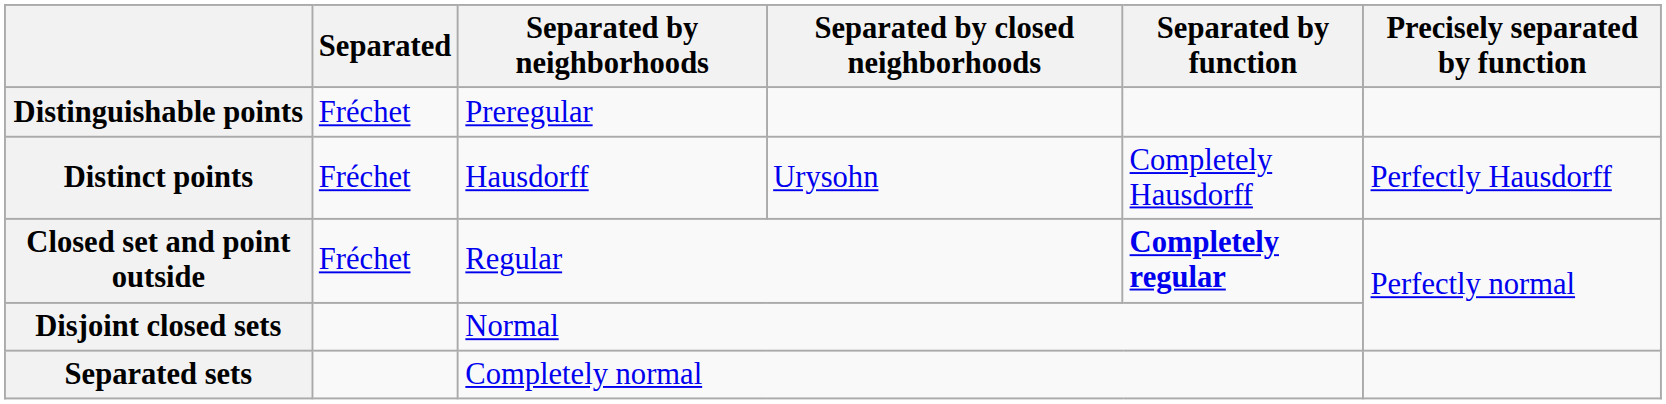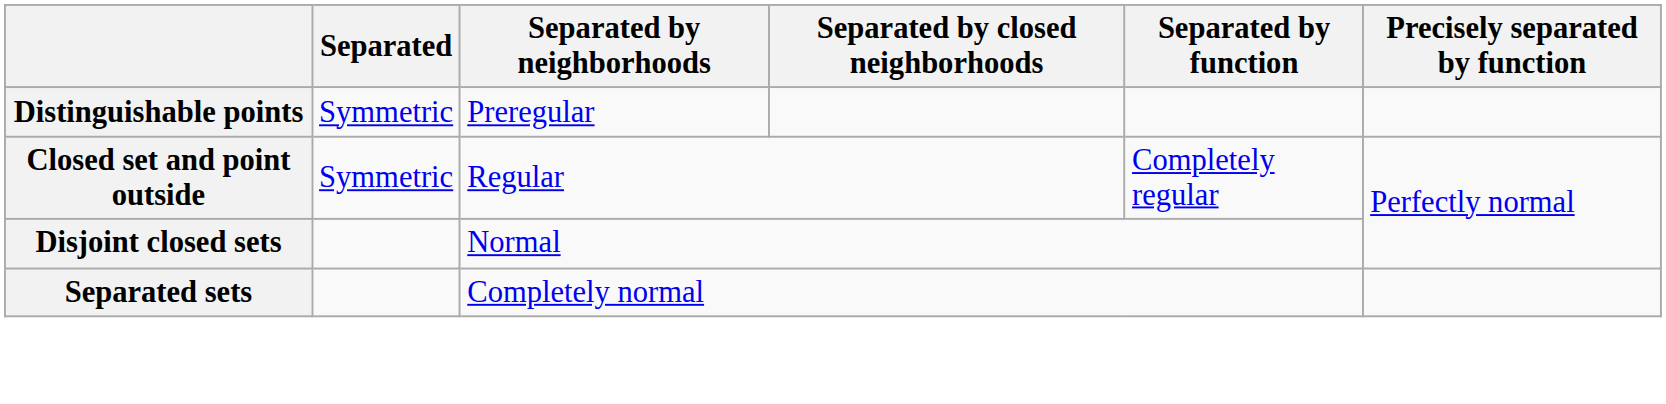Distinguishable points | Separated: Fréchet -> Symmetric
- row: Distinct points | Fréchet | Hausdorff | Urysohn | Completely Hausdorff | Perfectly Hausdorff
Closed set and point outside | Separated: Fréchet -> Symmetric
Closed set and point outside | Separated by function: bold -> normal
